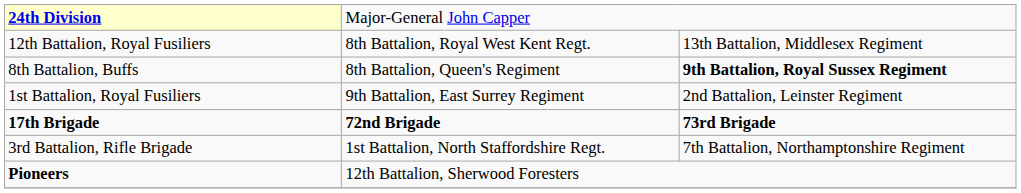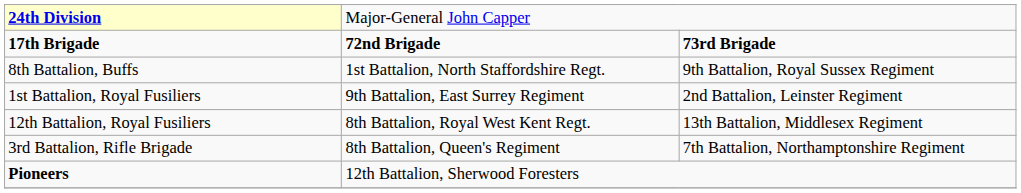rows swapped: 17th Brigade <-> 12th Battalion, Royal Fusiliers
8th Battalion, Buffs | column 2: 8th Battalion, Queen's Regiment -> 1st Battalion, North Staffordshire Regt.
8th Battalion, Buffs | column 3: bold -> normal
3rd Battalion, Rifle Brigade | column 2: 1st Battalion, North Staffordshire Regt. -> 8th Battalion, Queen's Regiment
